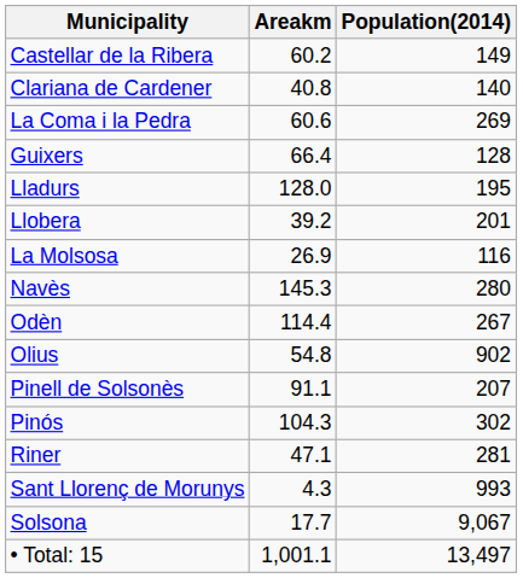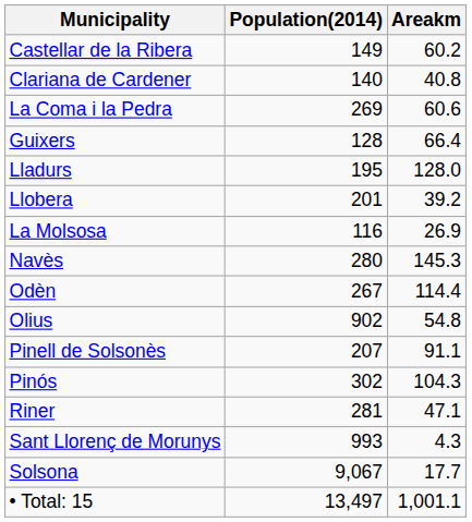columns swapped: Population(2014) <-> Areakm
